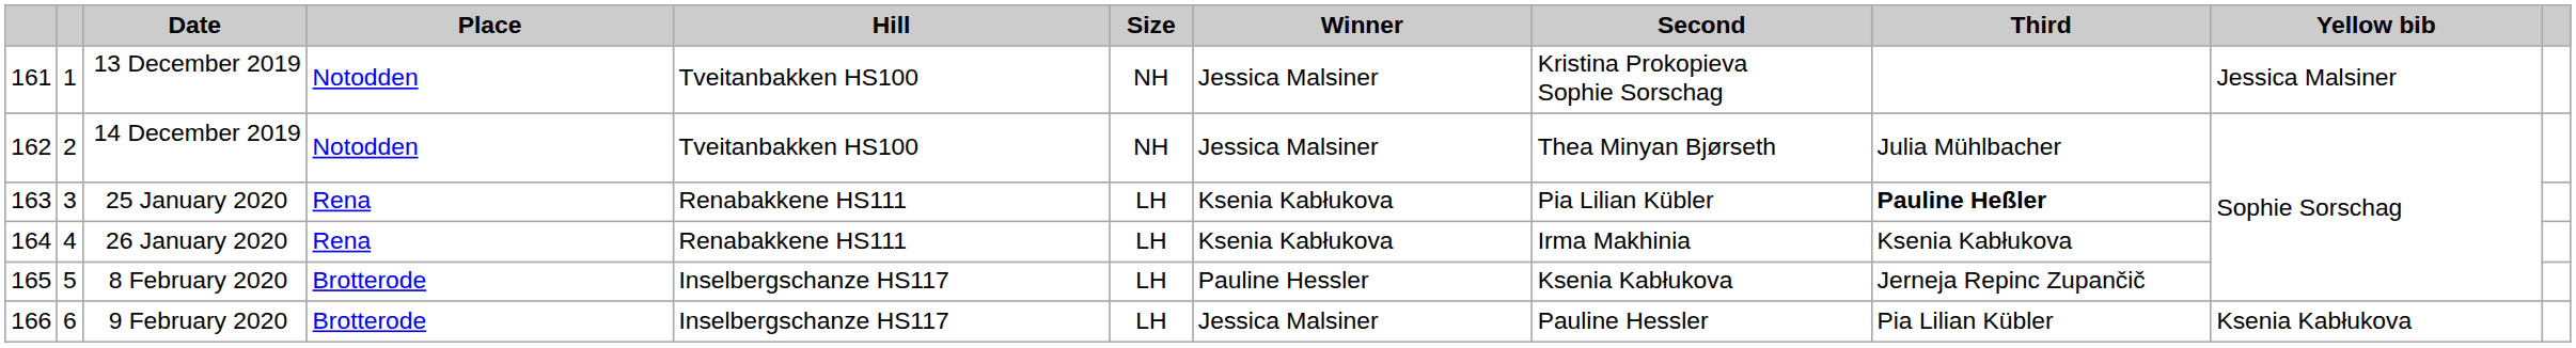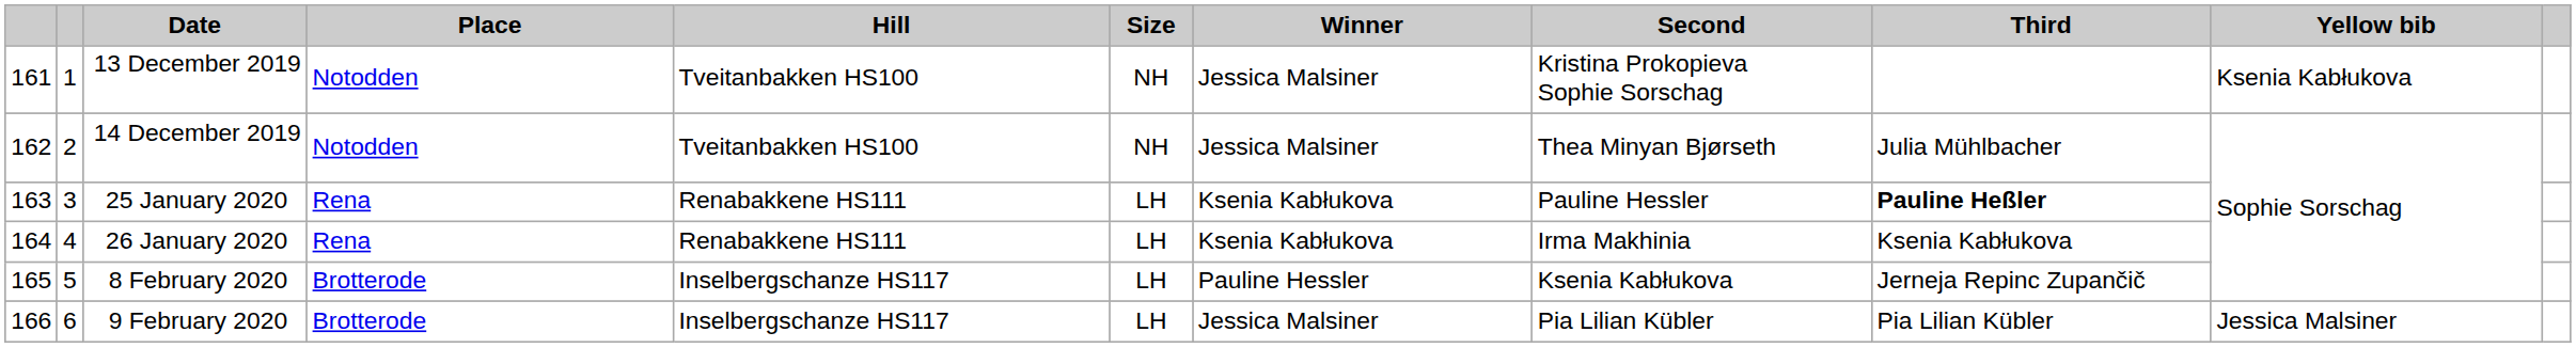13 December 2019 | Yellow bib: Jessica Malsiner -> Ksenia Kabłukova
25 January 2020 | Second: Pia Lilian Kübler -> Pauline Hessler
9 February 2020 | Second: Pauline Hessler -> Pia Lilian Kübler
9 February 2020 | Yellow bib: Ksenia Kabłukova -> Jessica Malsiner
